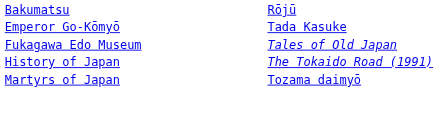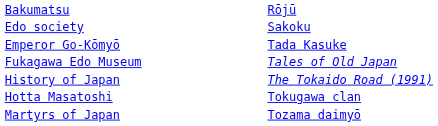+ row: Edo society | Sakoku
+ row: Hotta Masatoshi | Tokugawa clan
